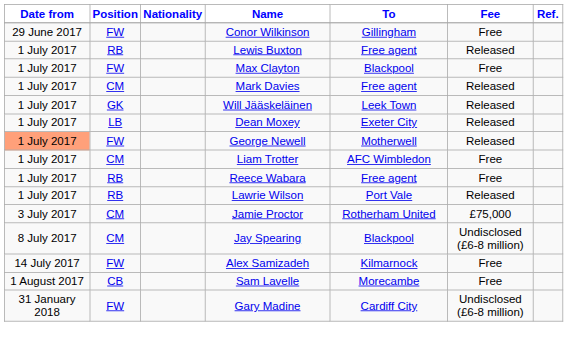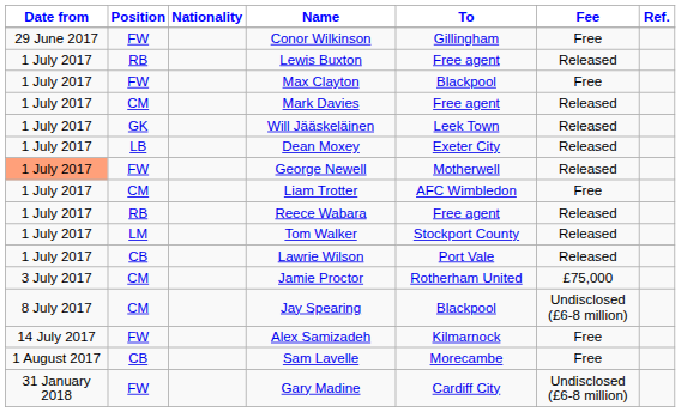Reece Wabara | Fee: Free -> Released
+ row: 1 July 2017 | LM | Tom Walker | Stockport County | Released
Lawrie Wilson | Position: RB -> CB
